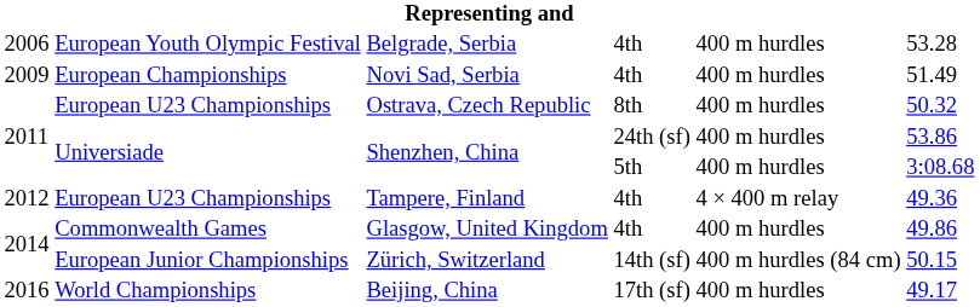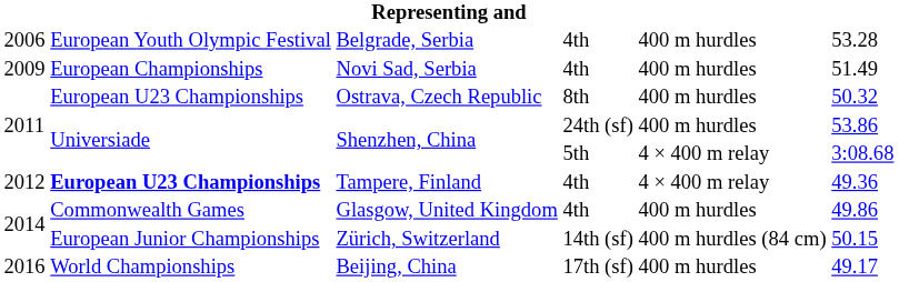Shenzhen, China / 5th | column 5: 400 m hurdles -> 4 × 400 m relay
Tampere, Finland | column 2: normal -> bold
